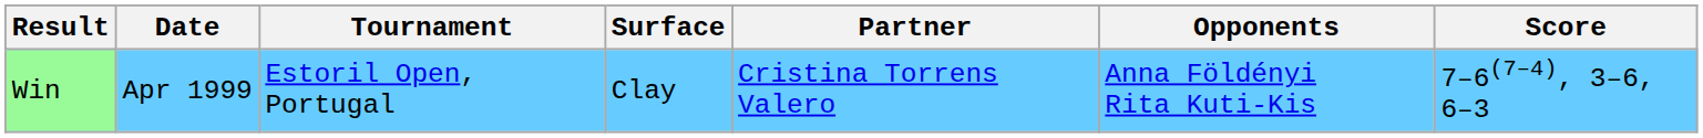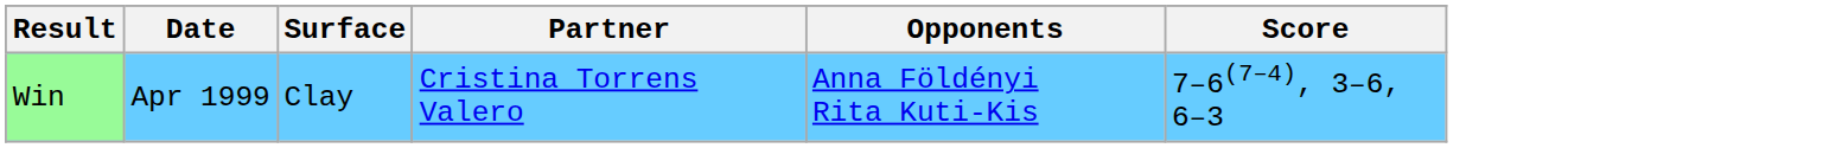- column: Tournament | Estoril Open, Portugal
